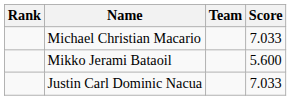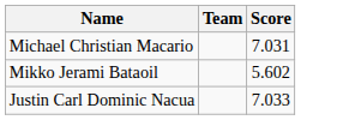- column: Rank
Michael Christian Macario | Score: 7.033 -> 7.031
Mikko Jerami Bataoil | Score: 5.600 -> 5.602
